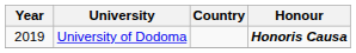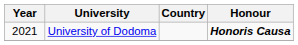University of Dodoma | Year: 2019 -> 2021
